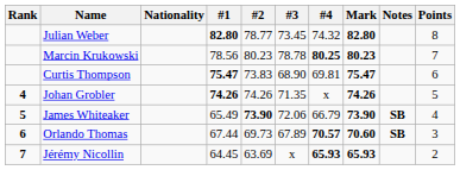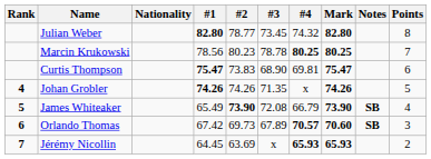Marcin Krukowski | Mark: 80.23 -> 80.25
James Whiteaker | #3: 72.06 -> 72.08
Orlando Thomas | #1: 67.44 -> 67.42
